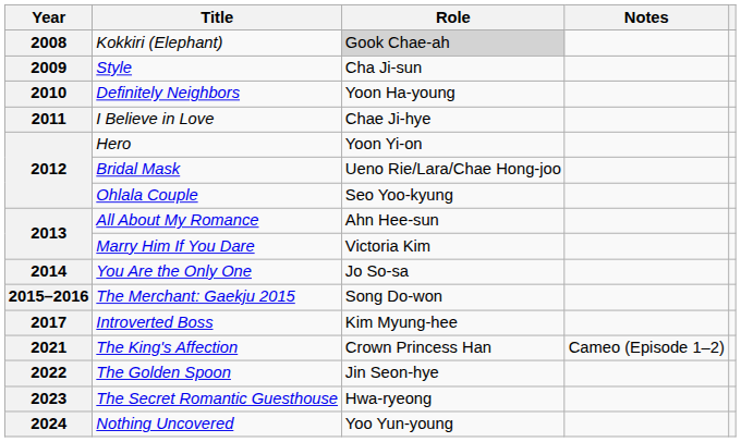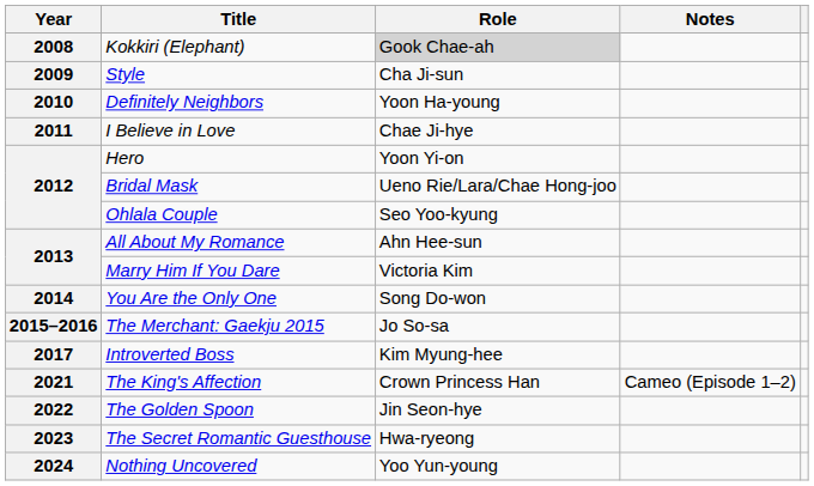You Are the Only One | Role: Jo So-sa -> Song Do-won
The Merchant: Gaekju 2015 | Role: Song Do-won -> Jo So-sa
